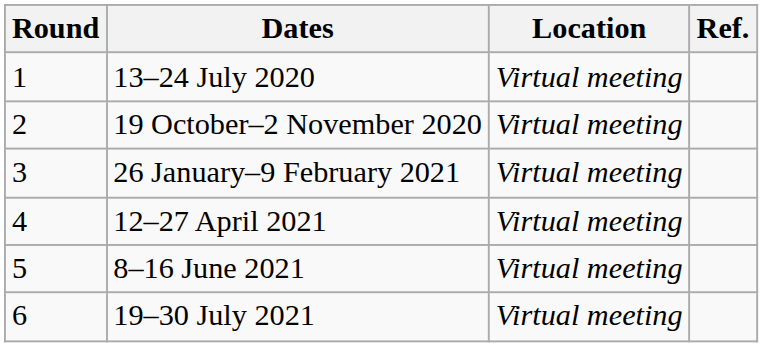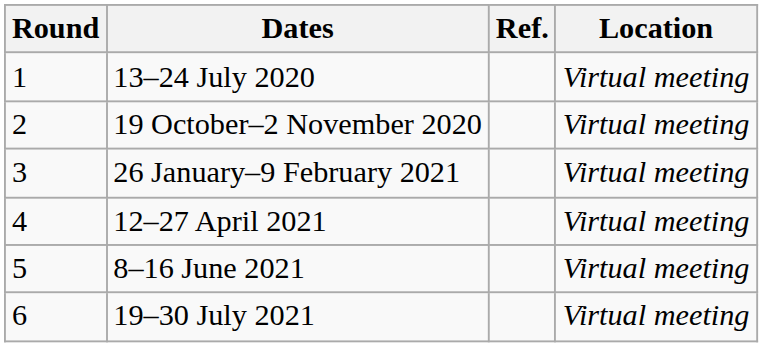columns swapped: Location <-> Ref.
